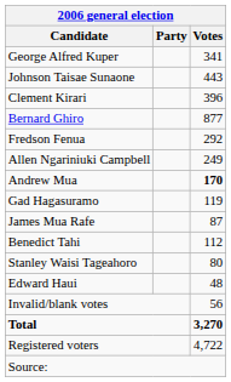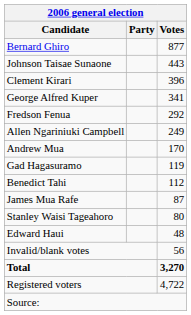rows swapped: Bernard Ghiro <-> George Alfred Kuper
Andrew Mua | Votes: bold -> normal
rows swapped: Benedict Tahi <-> James Mua Rafe
